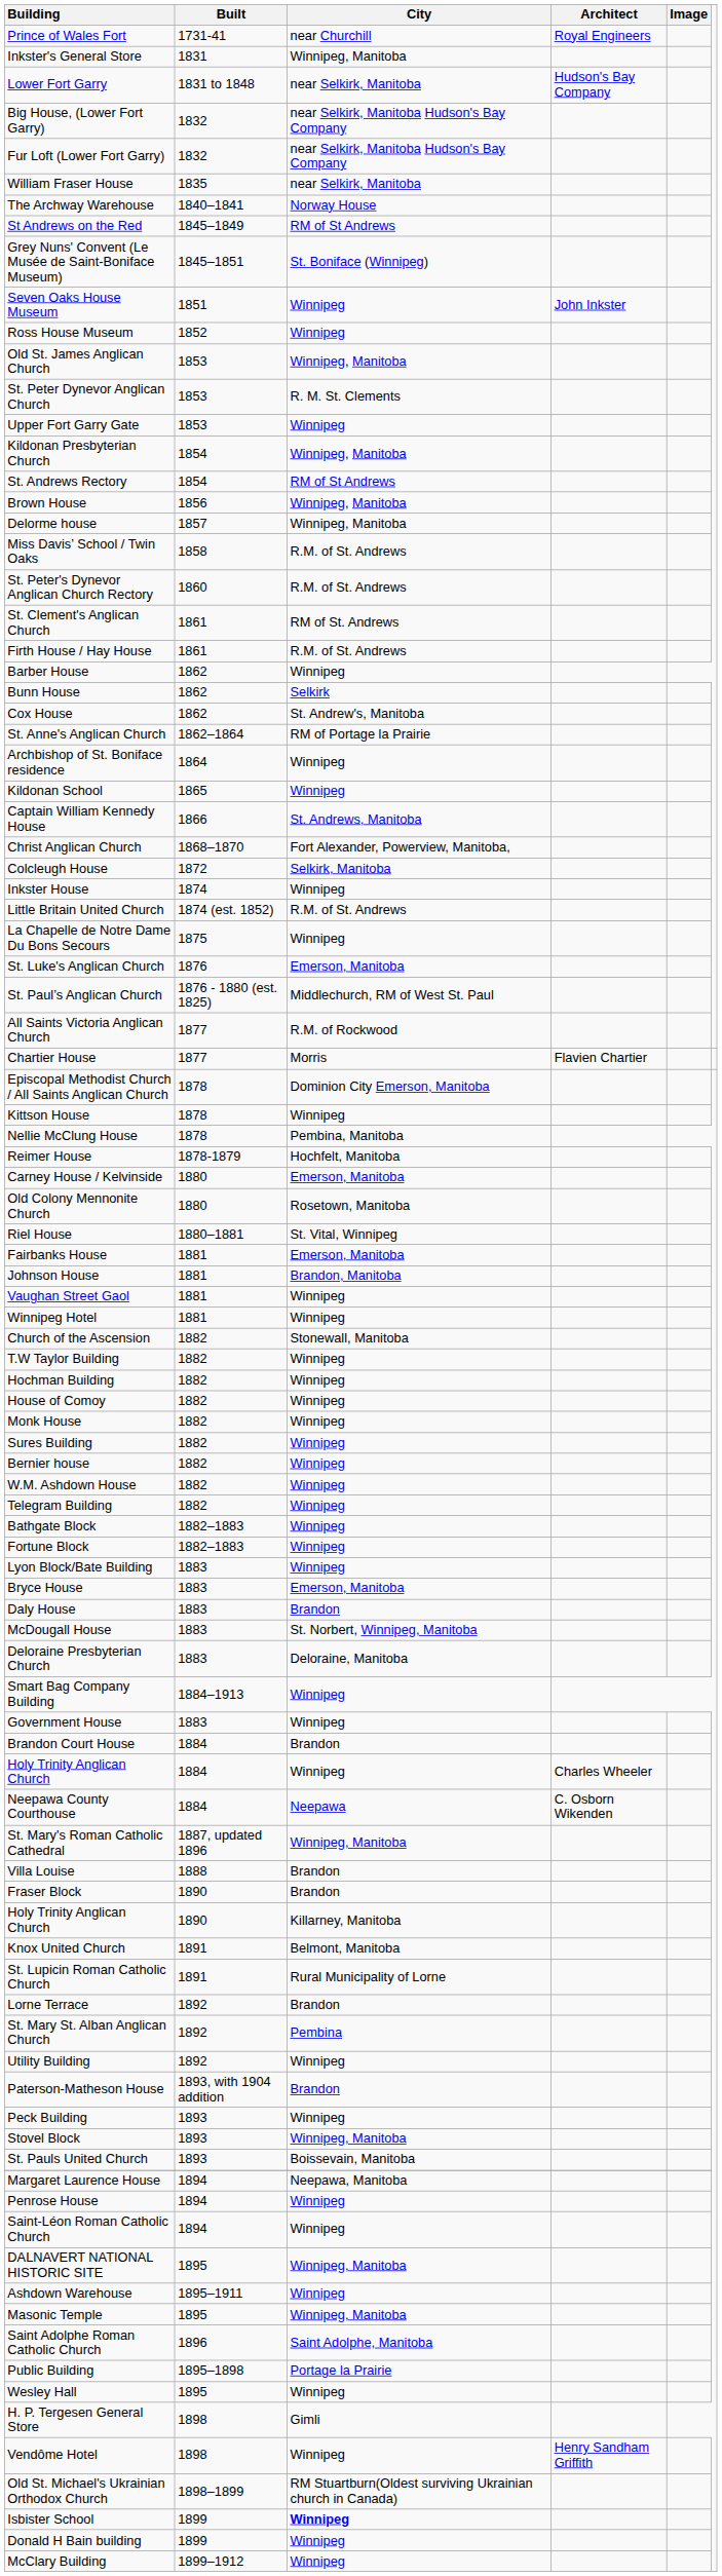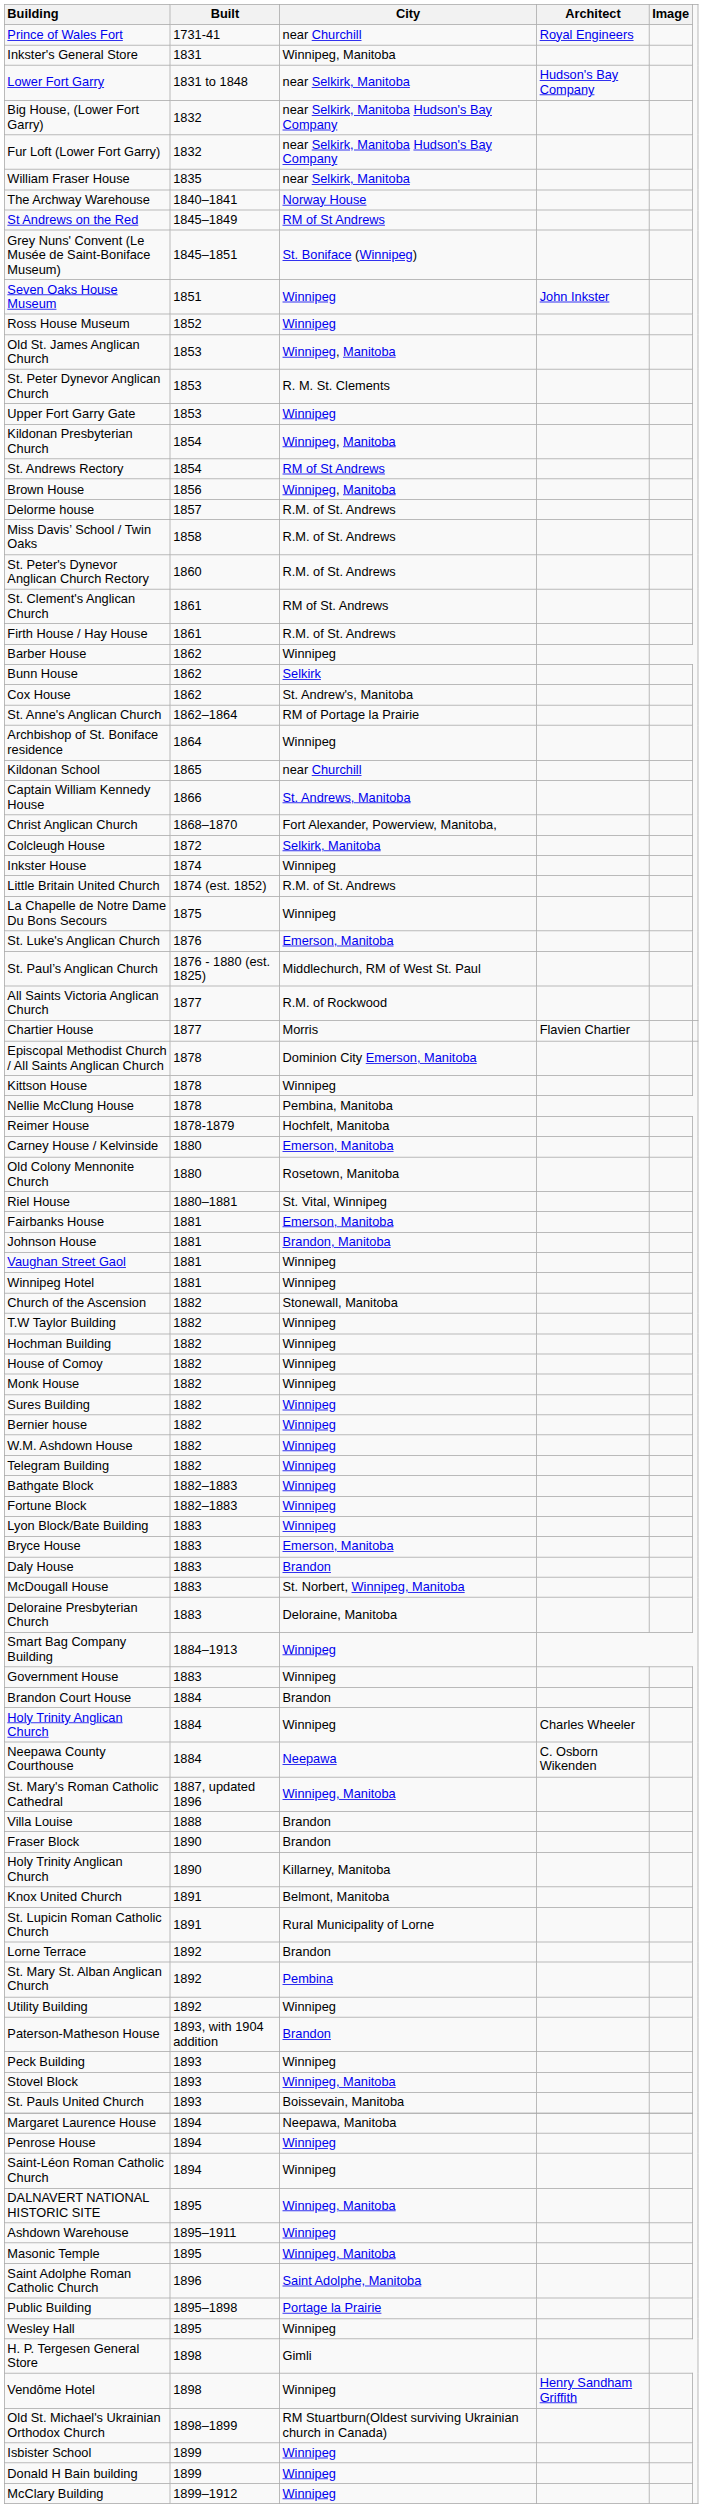Delorme house | City: Winnipeg, Manitoba -> R.M. of St. Andrews
Kildonan School | City: Winnipeg -> near Churchill
Isbister School | City: bold -> normal
